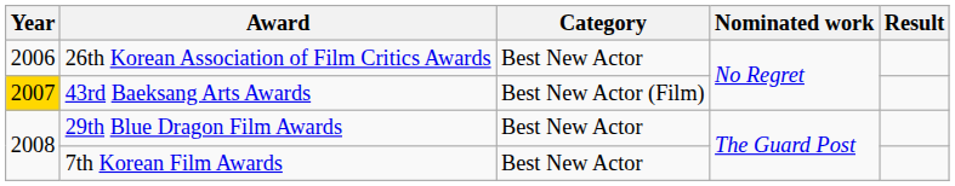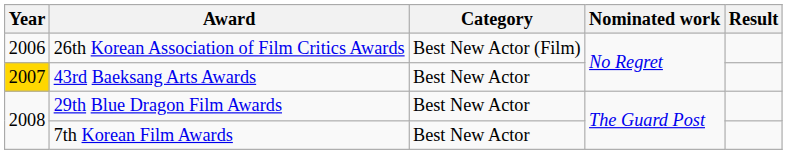26th Korean Association of Film Critics Awards | Category: Best New Actor -> Best New Actor (Film)
43rd Baeksang Arts Awards | Category: Best New Actor (Film) -> Best New Actor
